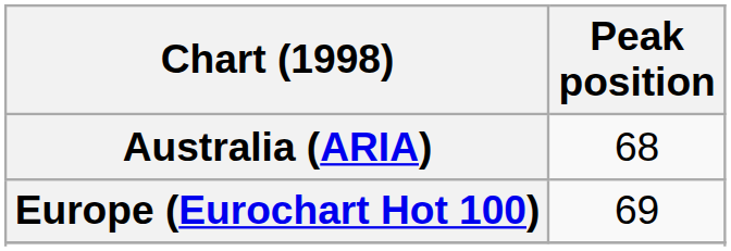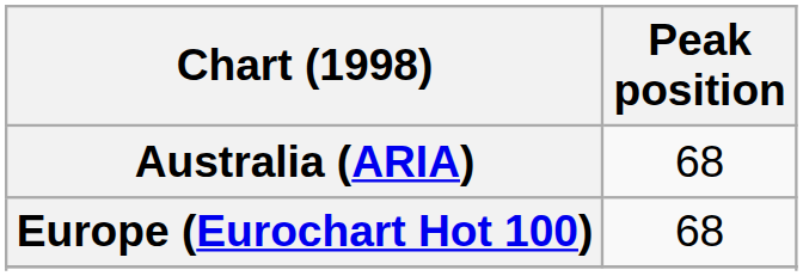Europe (Eurochart Hot 100) | Peak position: 69 -> 68
